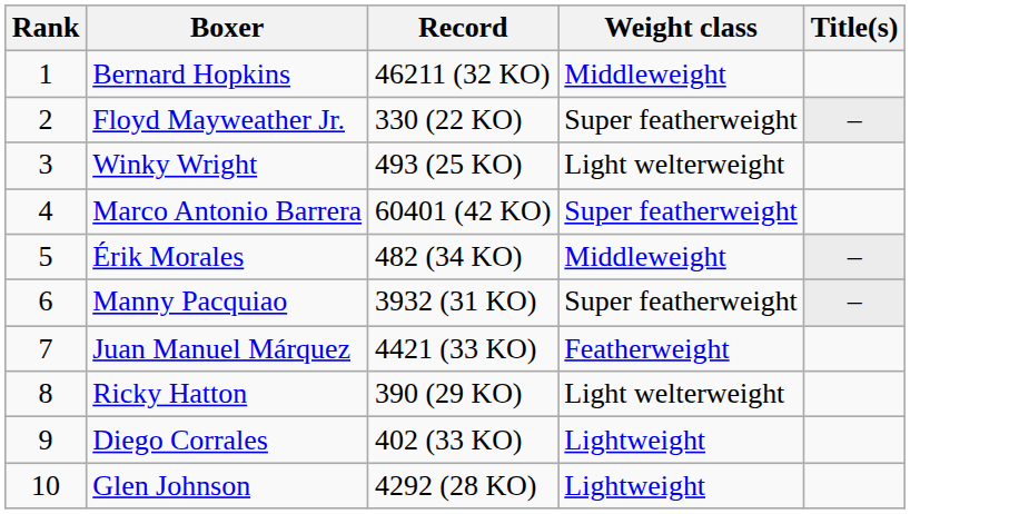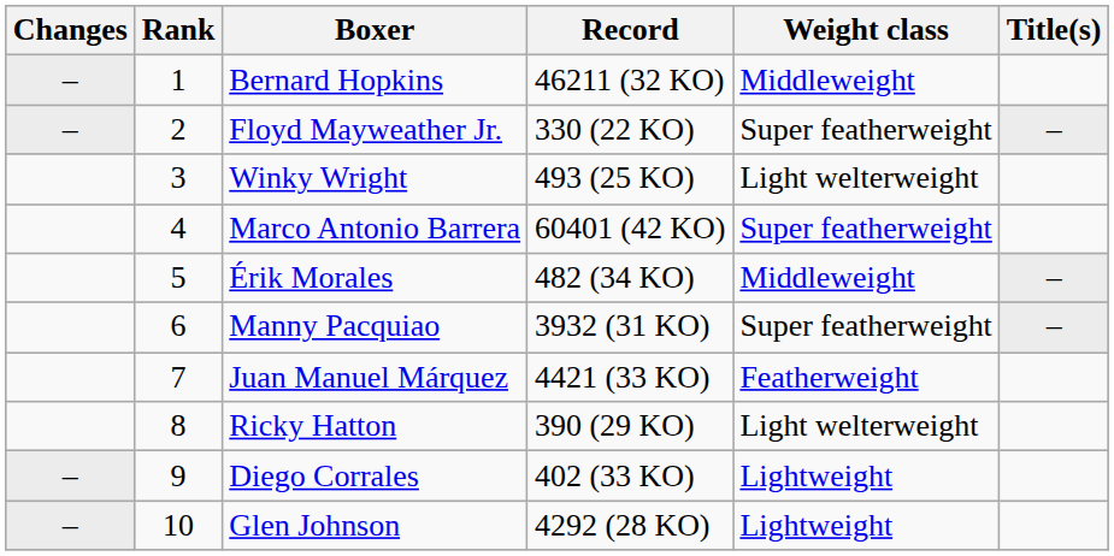+ column: Changes | – | – | – | –
